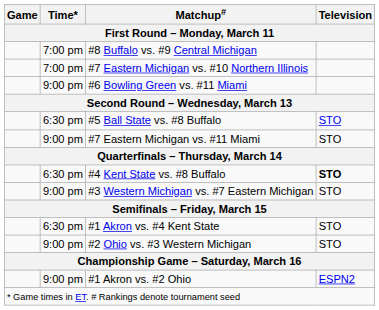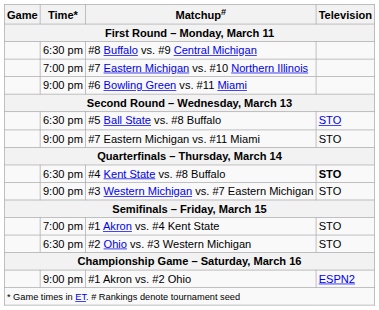#8 Buffalo vs. #9 Central Michigan | Time*: 7:00 pm -> 6:30 pm
#1 Akron vs. #4 Kent State | Time*: 6:30 pm -> 7:00 pm
#2 Ohio vs. #3 Western Michigan | Time*: 9:00 pm -> 6:30 pm
